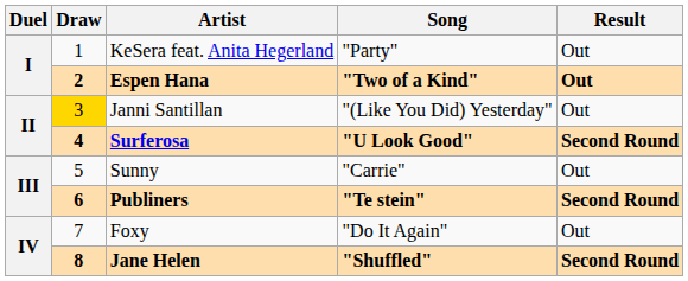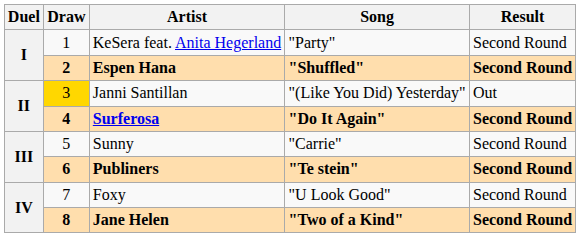KeSera feat. Anita Hegerland | Result: Out -> Second Round
Espen Hana | Song: "Two of a Kind" -> "Shuffled"
Espen Hana | Result: Out -> Second Round
Surferosa | Song: "U Look Good" -> "Do It Again"
Sunny | Result: Out -> Second Round
Foxy | Song: "Do It Again" -> "U Look Good"
Foxy | Result: Out -> Second Round
Jane Helen | Song: "Shuffled" -> "Two of a Kind"
